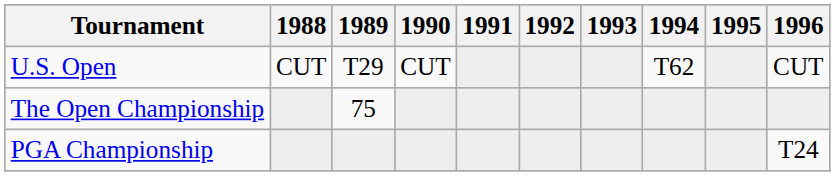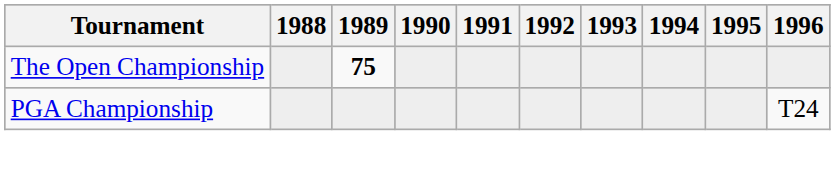- row: U.S. Open | CUT | T29 | CUT | T62 | CUT
The Open Championship | 1989: normal -> bold
